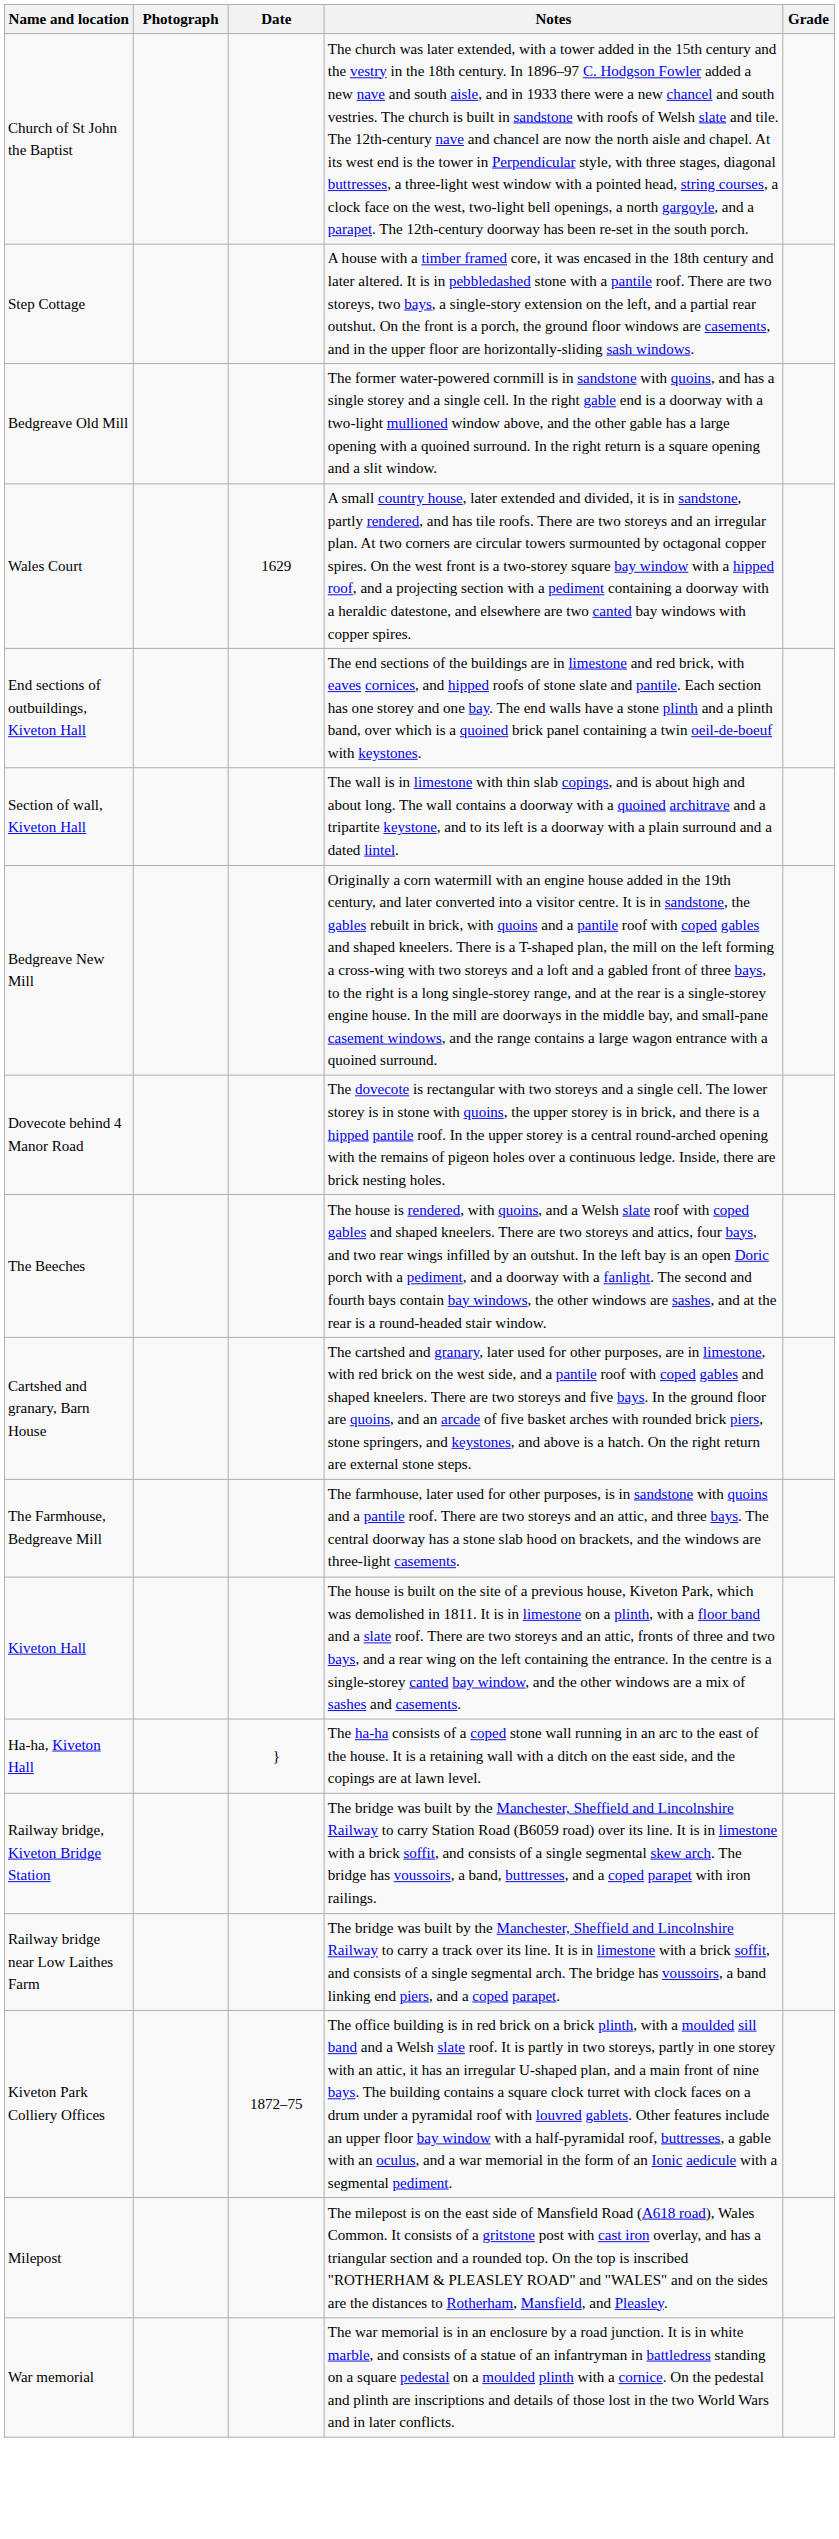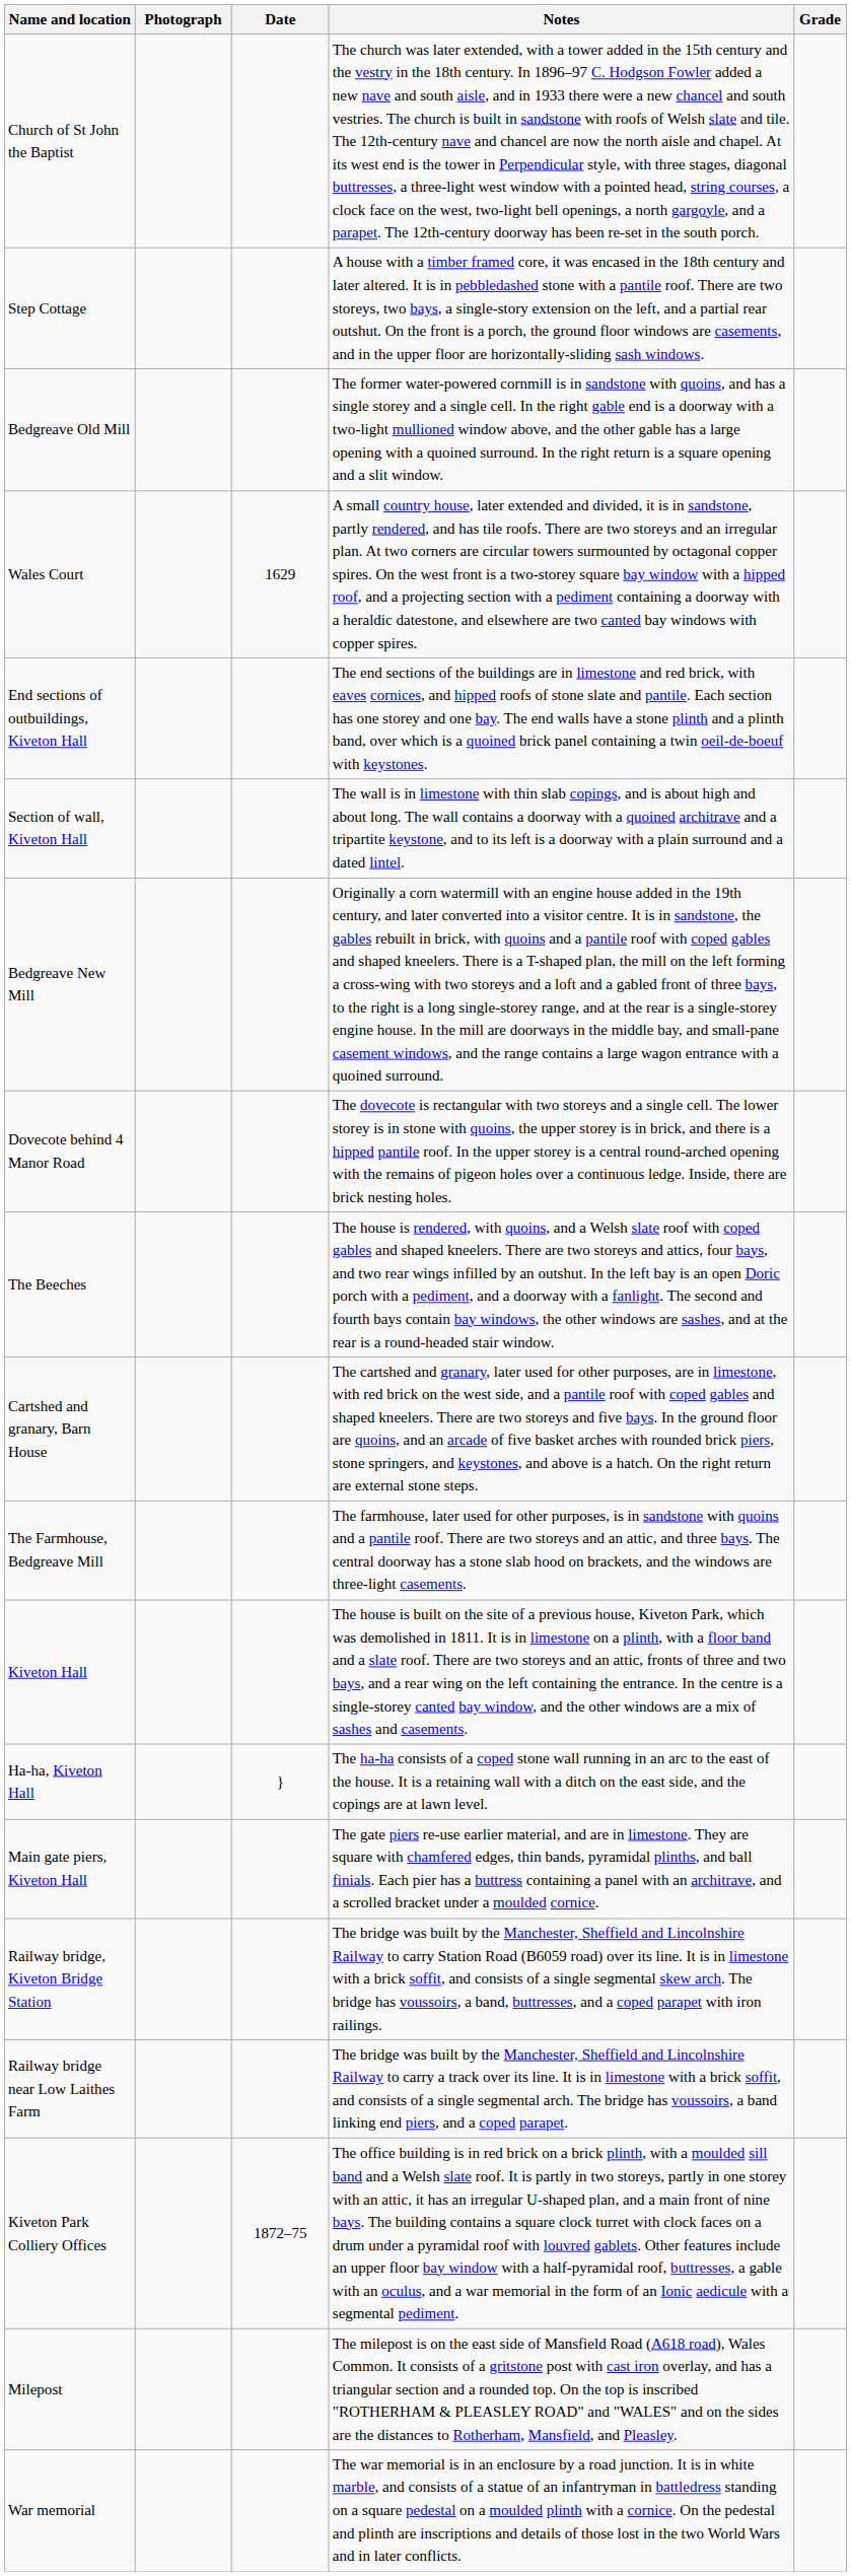+ row: Main gate piers, Kiveton Hall | The gate piers re-use earlier material, and are in limestone. They are square with chamfered edges, thin bands, pyramidal plinths, and ball finials. Each pier has a buttress containing a panel with an architrave, and a scrolled bracket under a moulded cornice.
